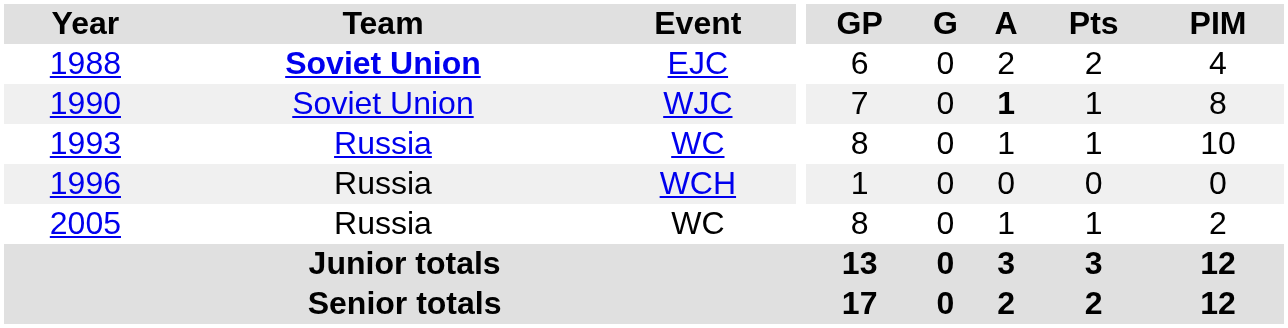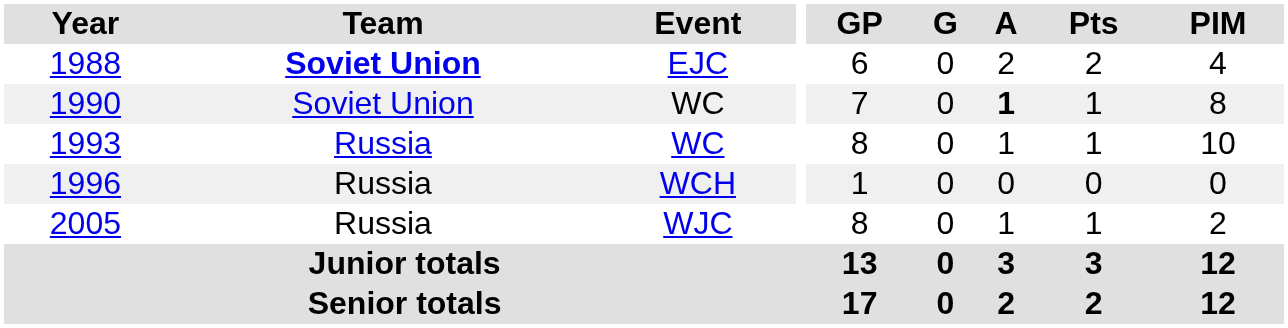1990 | Event: WJC -> WC
2005 | Event: WC -> WJC
